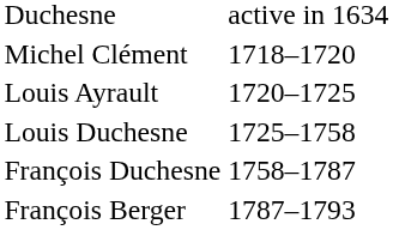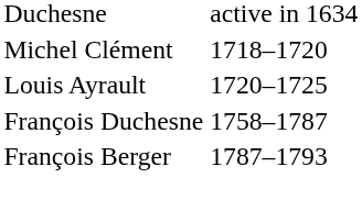- row: Louis Duchesne | 1725–1758
